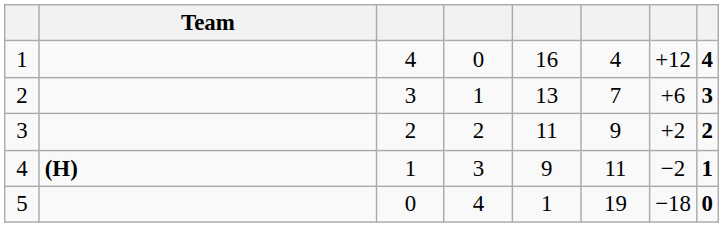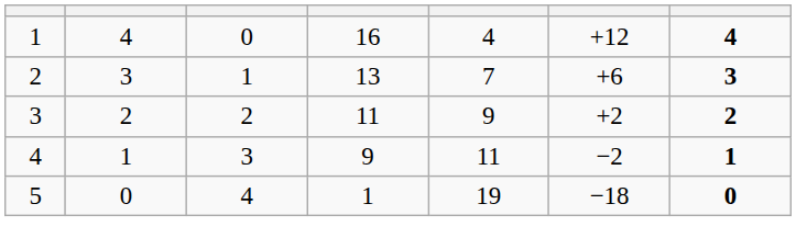- column: Team | (H)
